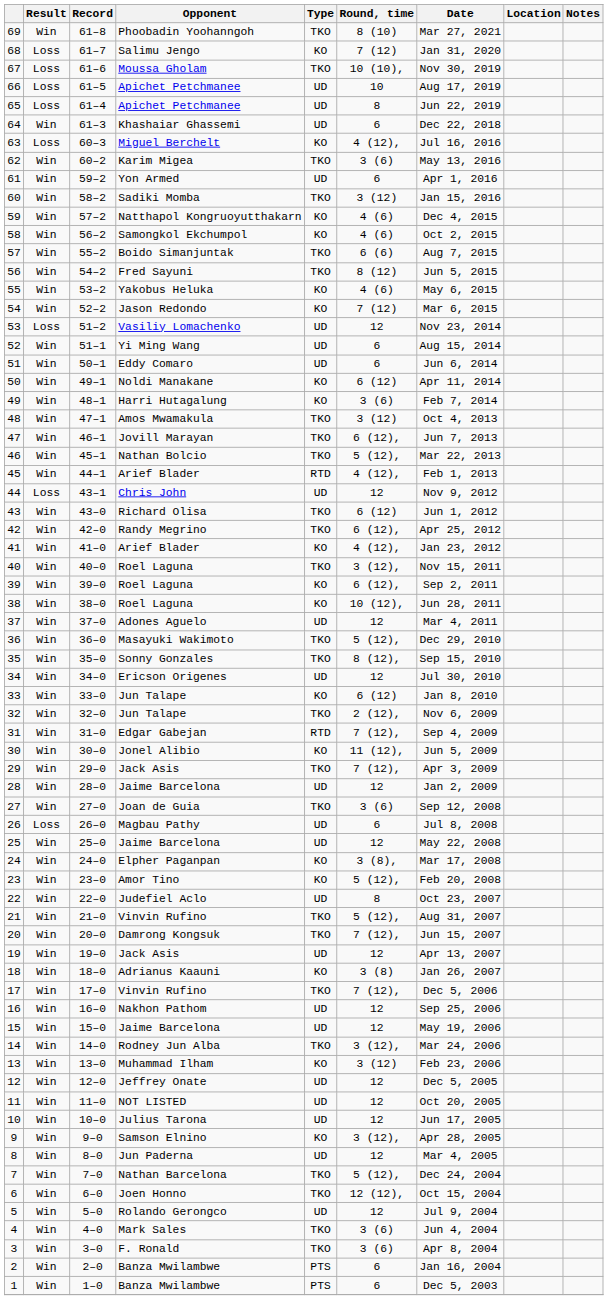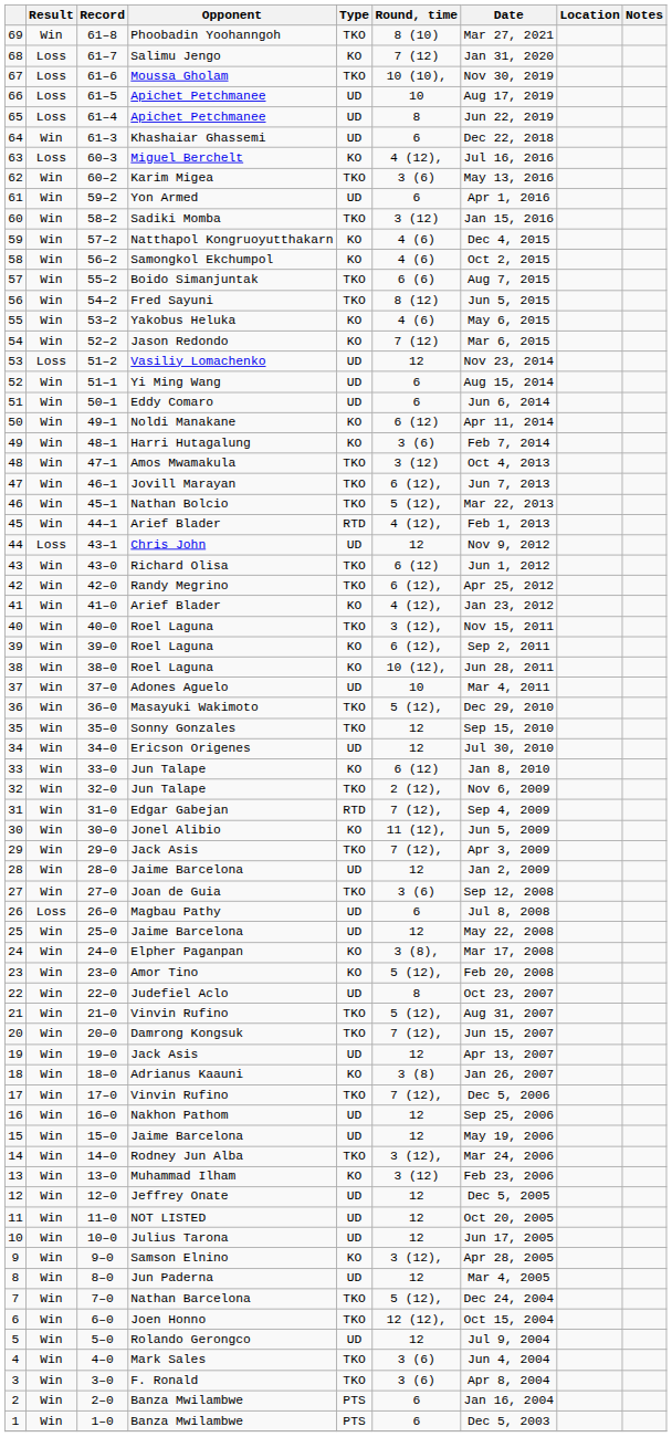37 | Round, time: 12 -> 10
35 | Round, time: 8 (12), -> 12
